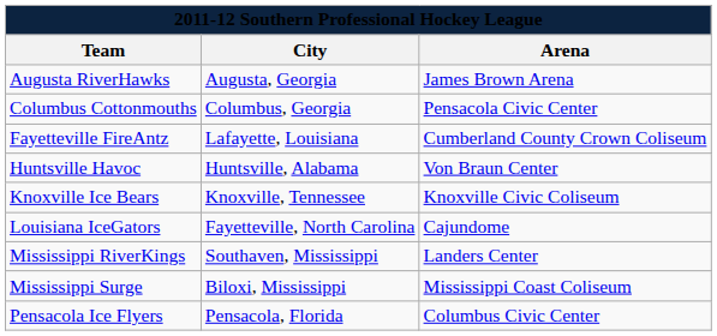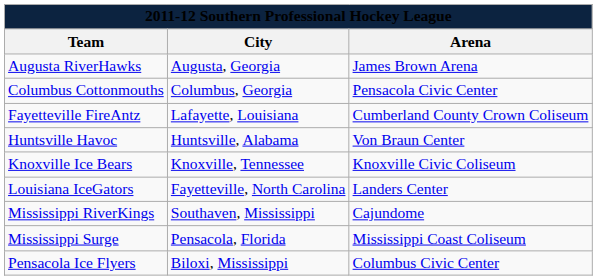Louisiana IceGators | Arena: Cajundome -> Landers Center
Mississippi RiverKings | Arena: Landers Center -> Cajundome
Mississippi Surge | City: Biloxi, Mississippi -> Pensacola, Florida
Pensacola Ice Flyers | City: Pensacola, Florida -> Biloxi, Mississippi
